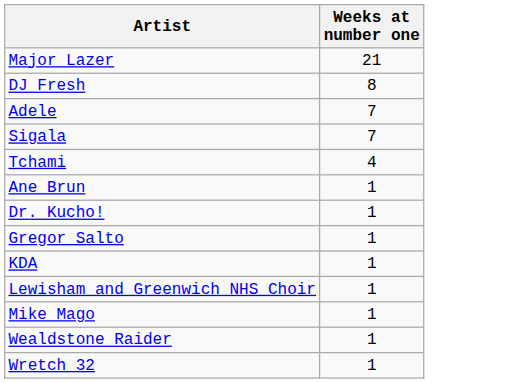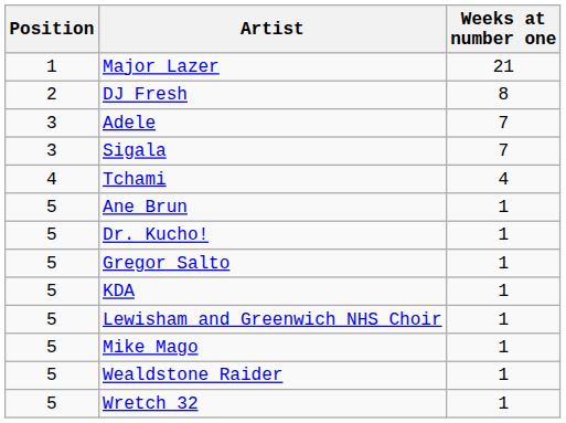+ column: Position | 1 | 2 | 3 | 3 | 4 | 5 | 5 | 5 | 5 | 5 | 5 | 5 | 5
